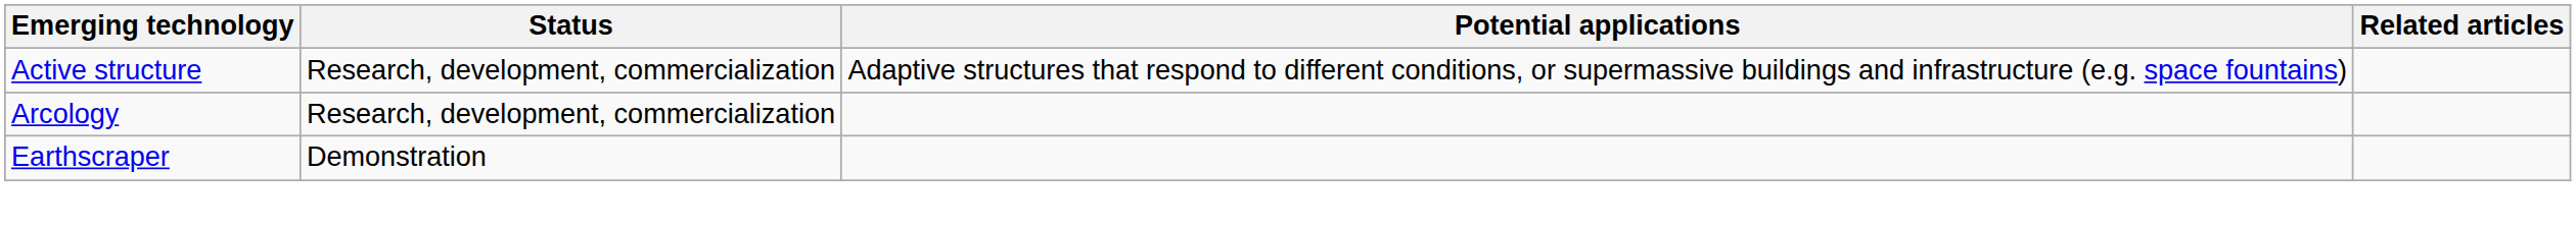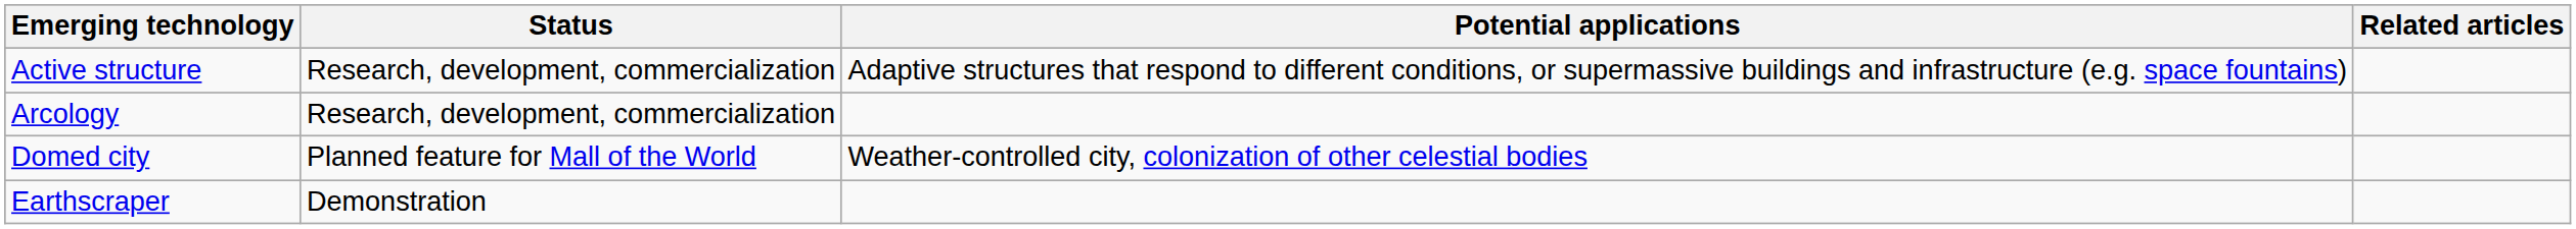+ row: Domed city | Planned feature for Mall of the World | Weather-controlled city, colonization of other celestial bodies
